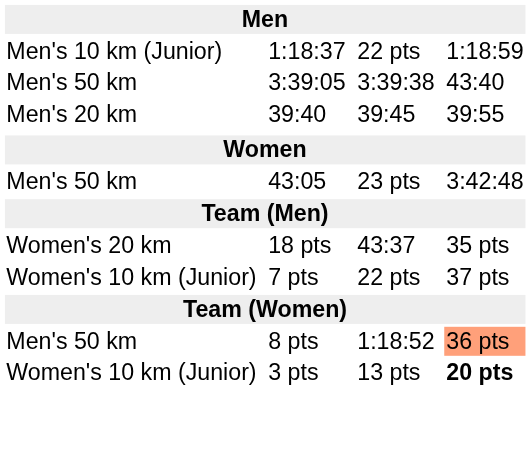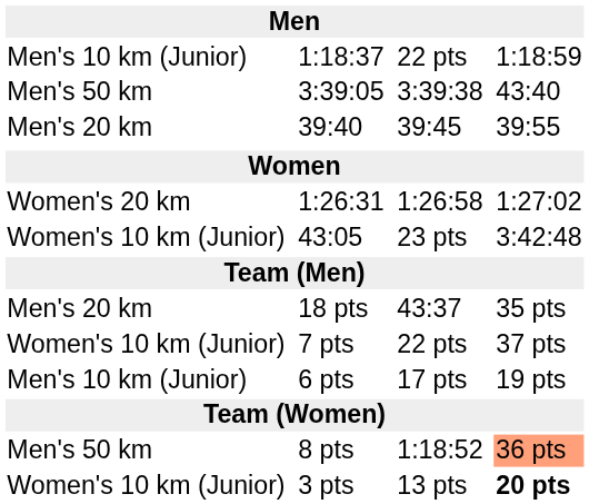+ row: Women's 20 km | 1:26:31 | 1:26:58 | 1:27:02
43:05 | column 1: Men's 50 km -> Women's 10 km (Junior)
18 pts | column 1: Women's 20 km -> Men's 20 km
+ row: Men's 10 km (Junior) | 6 pts | 17 pts | 19 pts
